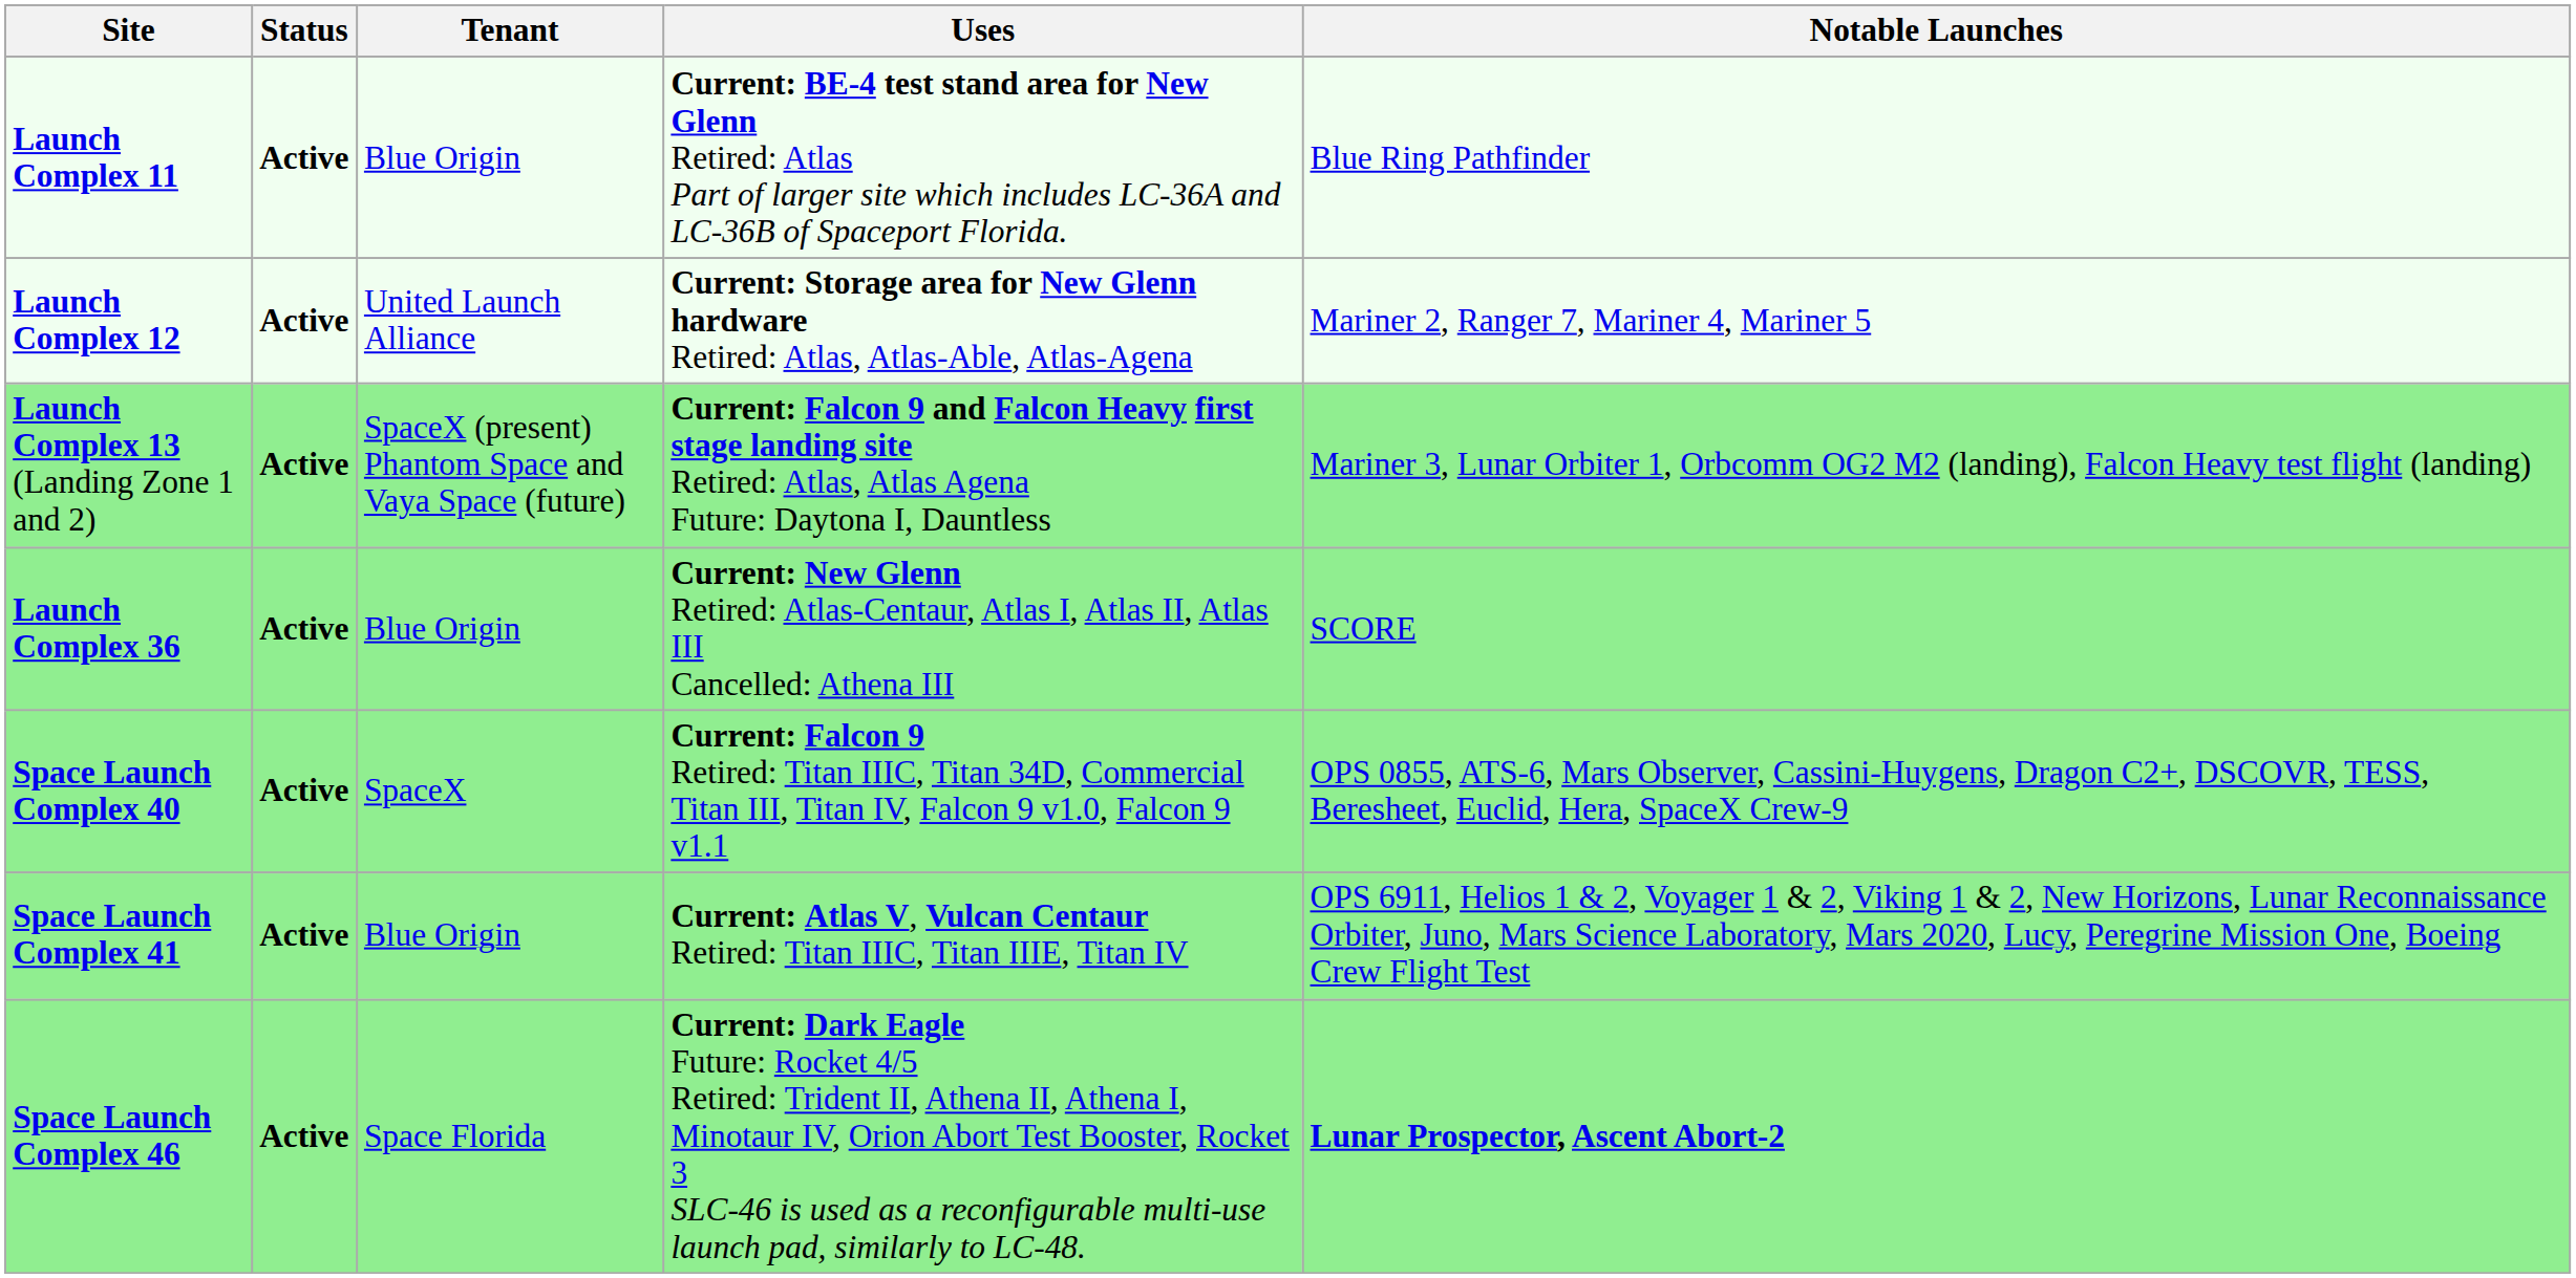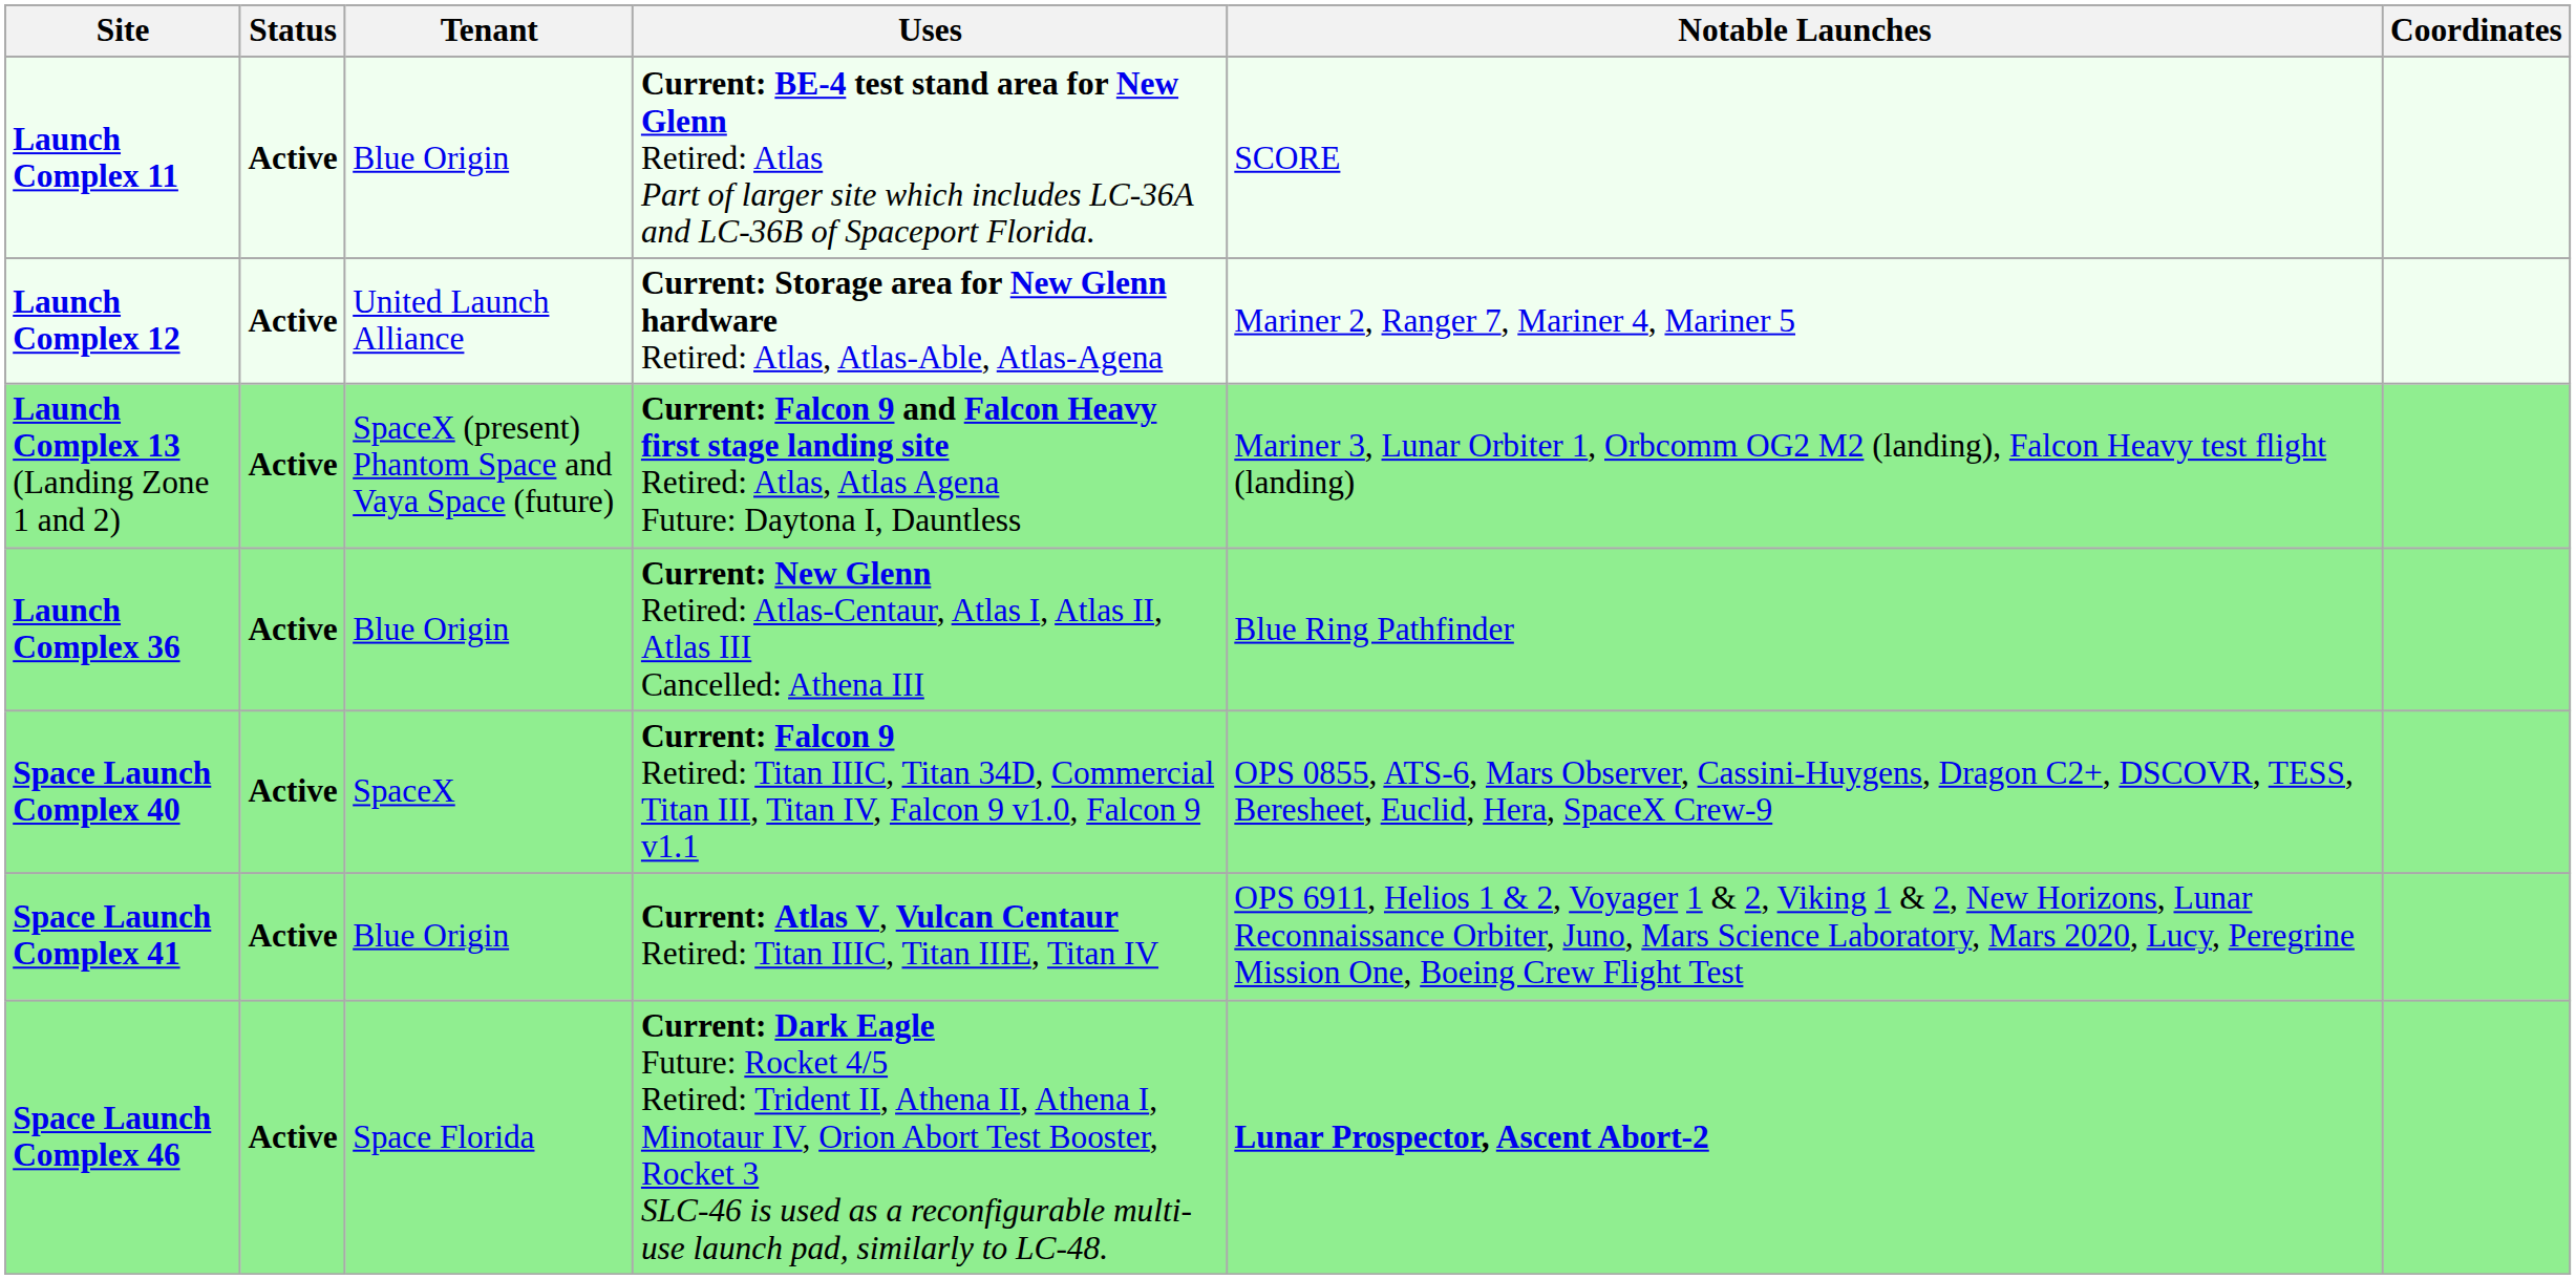+ column: Coordinates
Launch Complex 11 | Notable Launches: Blue Ring Pathfinder -> SCORE
Launch Complex 36 | Notable Launches: SCORE -> Blue Ring Pathfinder
